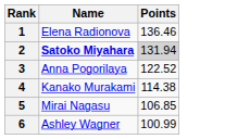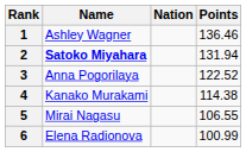+ column: Nation
1 | Name: Elena Radionova -> Ashley Wagner
2 | Points: lightgrey background -> no background
5 | Points: 106.85 -> 106.55
6 | Name: Ashley Wagner -> Elena Radionova
